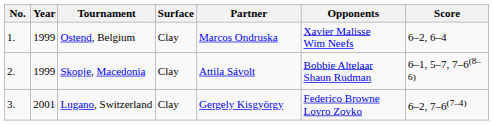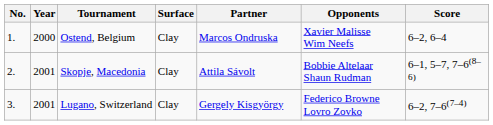Ostend, Belgium | Year: 1999 -> 2000
Skopje, Macedonia | Year: 1999 -> 2001
